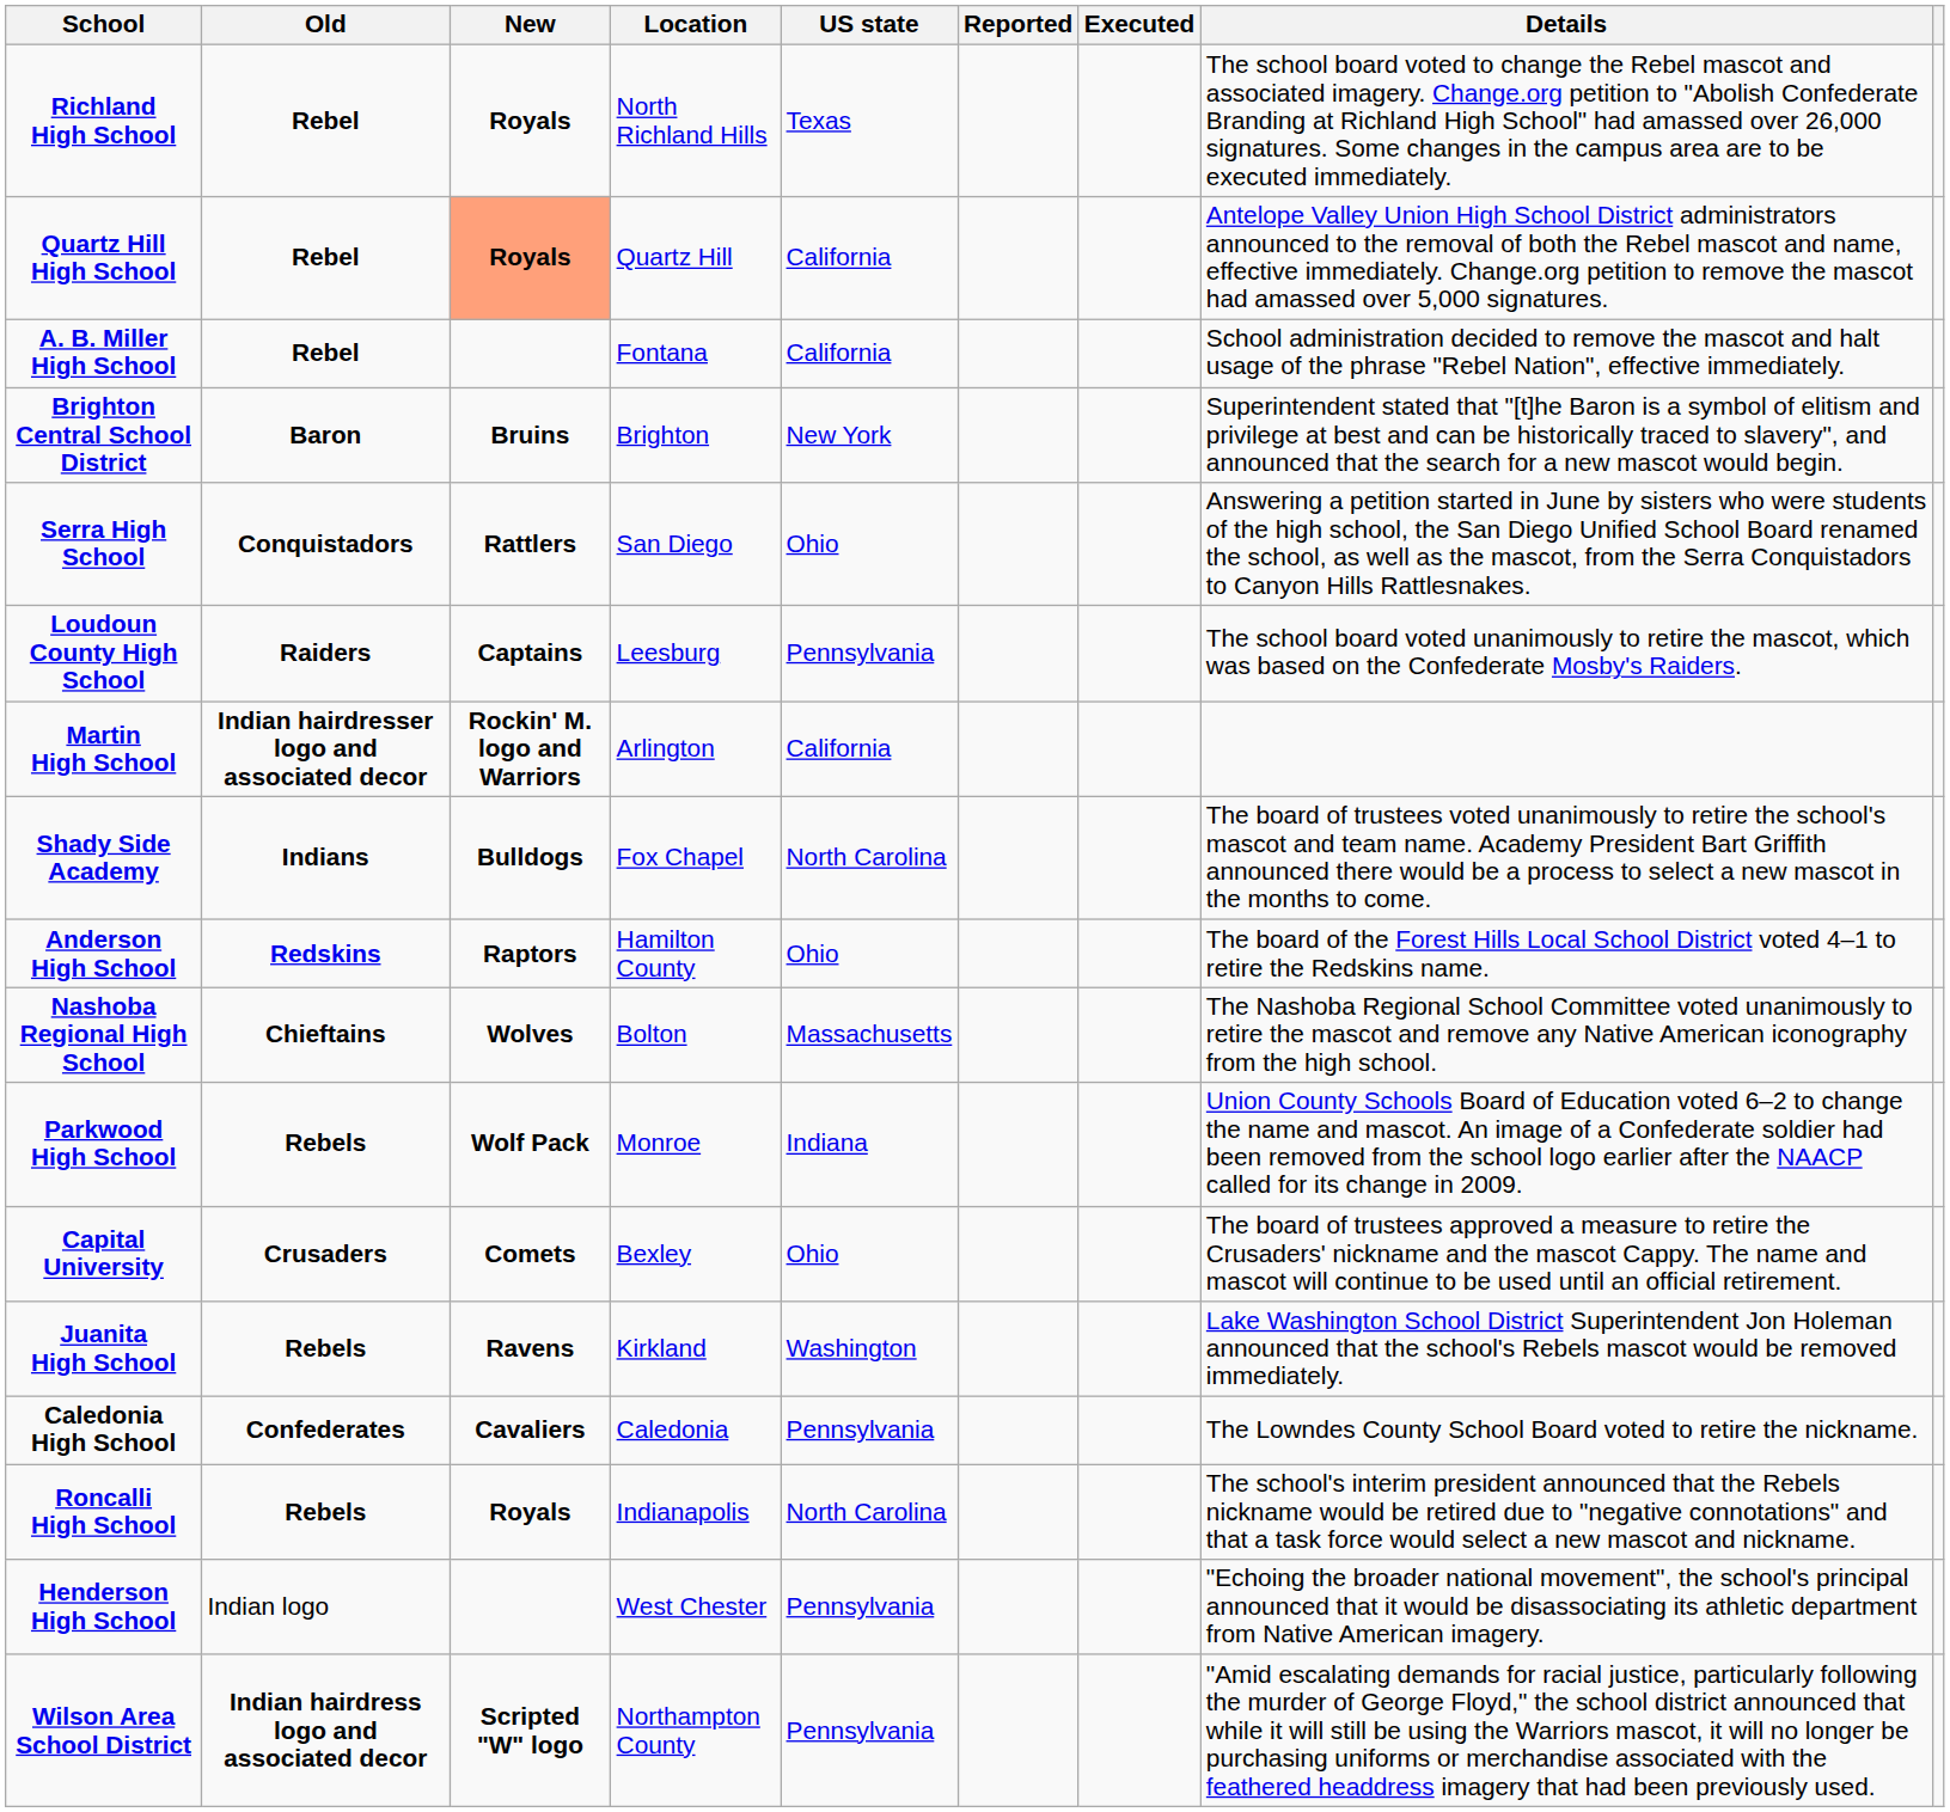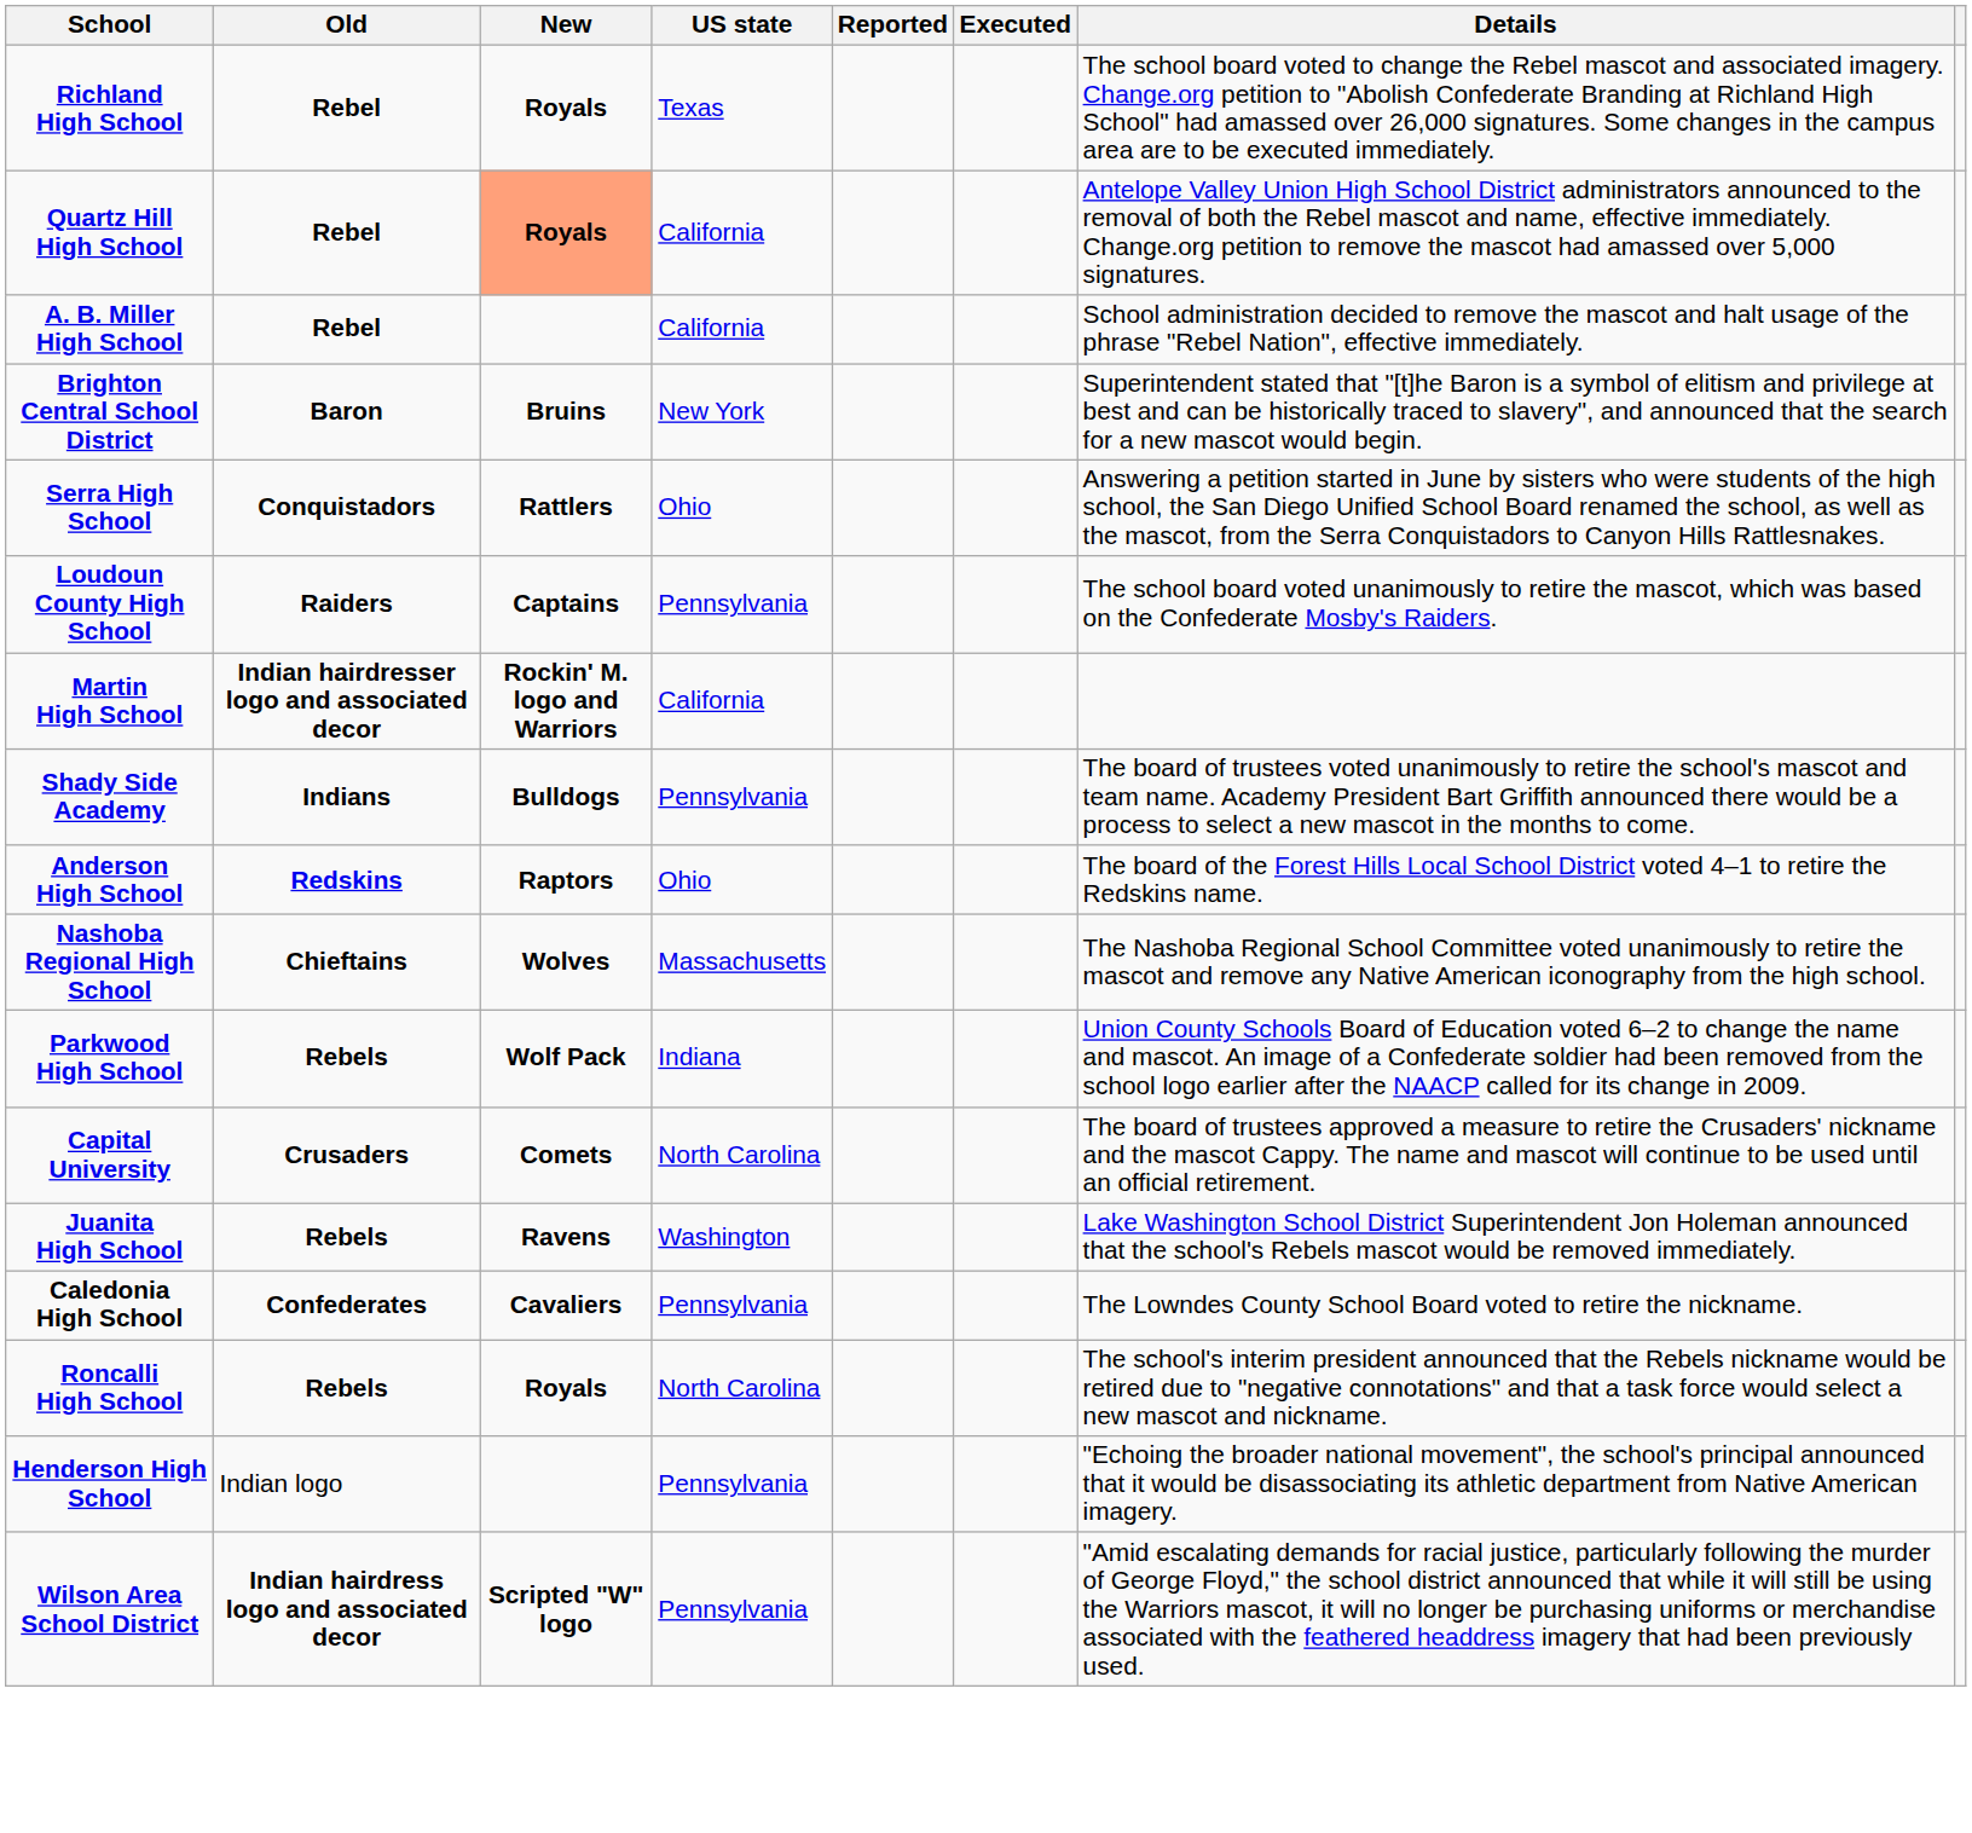- column: Location | North Richland Hills | Quartz Hill | Fontana | Brighton | San Diego | Leesburg | Arlington | Fox Chapel | Hamilton County | Bolton | Monroe | Bexley | Kirkland | Caledonia | Indianapolis | West Chester | Northampton County
Shady Side Academy | US state: North Carolina -> Pennsylvania
Capital University | US state: Ohio -> North Carolina
